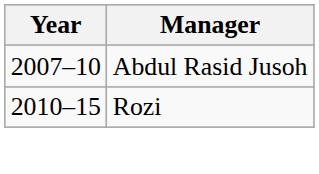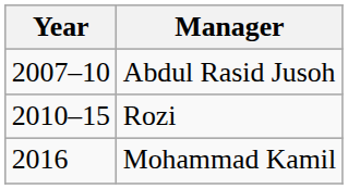+ row: 2016 | Mohammad Kamil
